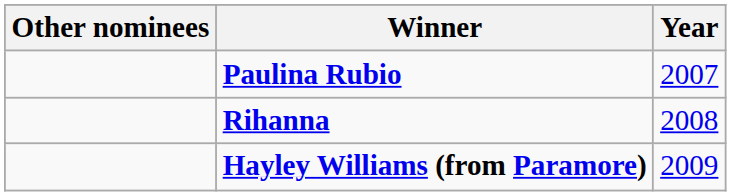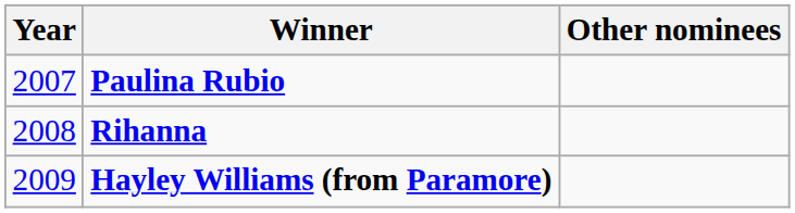columns swapped: Year <-> Other nominees
